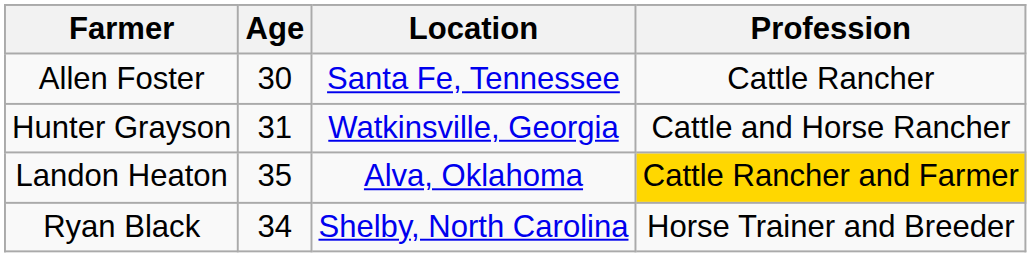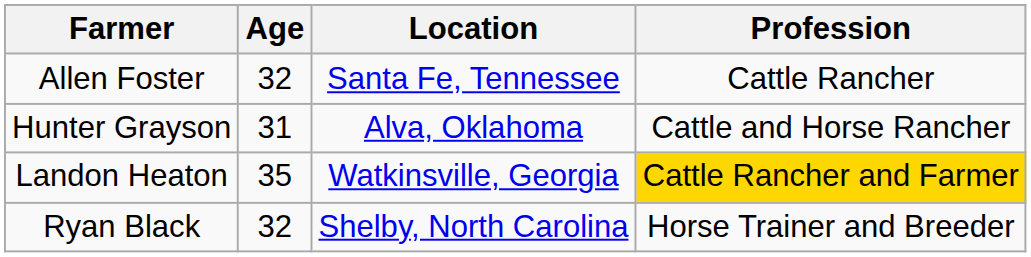Allen Foster | Age: 30 -> 32
Hunter Grayson | Location: Watkinsville, Georgia -> Alva, Oklahoma
Landon Heaton | Location: Alva, Oklahoma -> Watkinsville, Georgia
Ryan Black | Age: 34 -> 32
